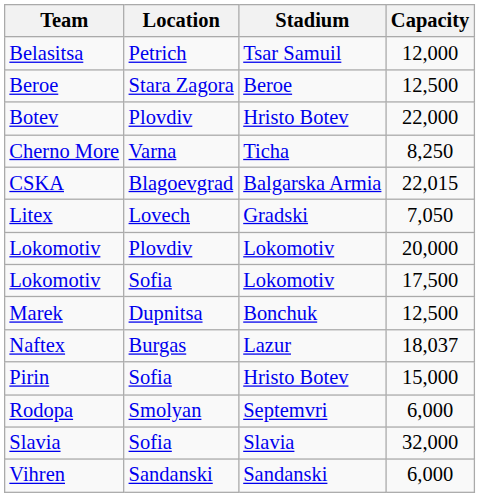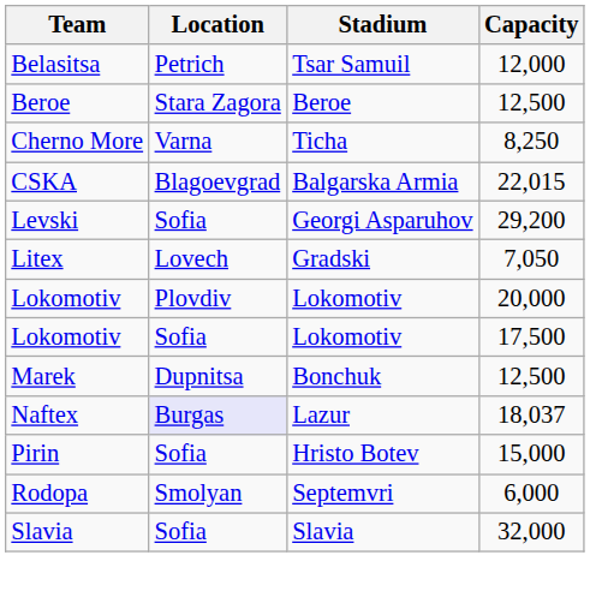- row: Botev | Plovdiv | Hristo Botev | 22,000
+ row: Levski | Sofia | Georgi Asparuhov | 29,200
Naftex | Location: no background -> lavender background
- row: Vihren | Sandanski | Sandanski | 6,000
